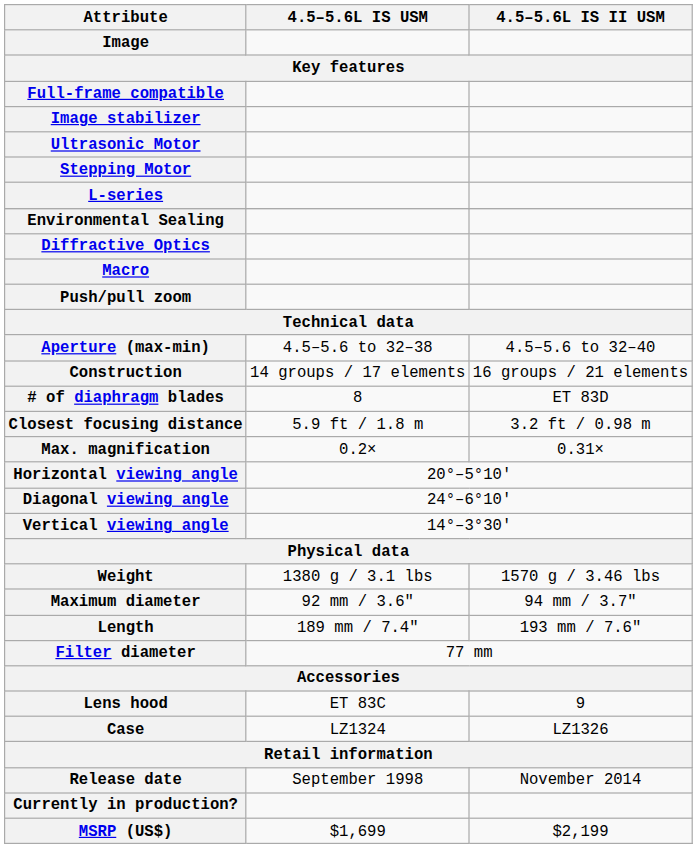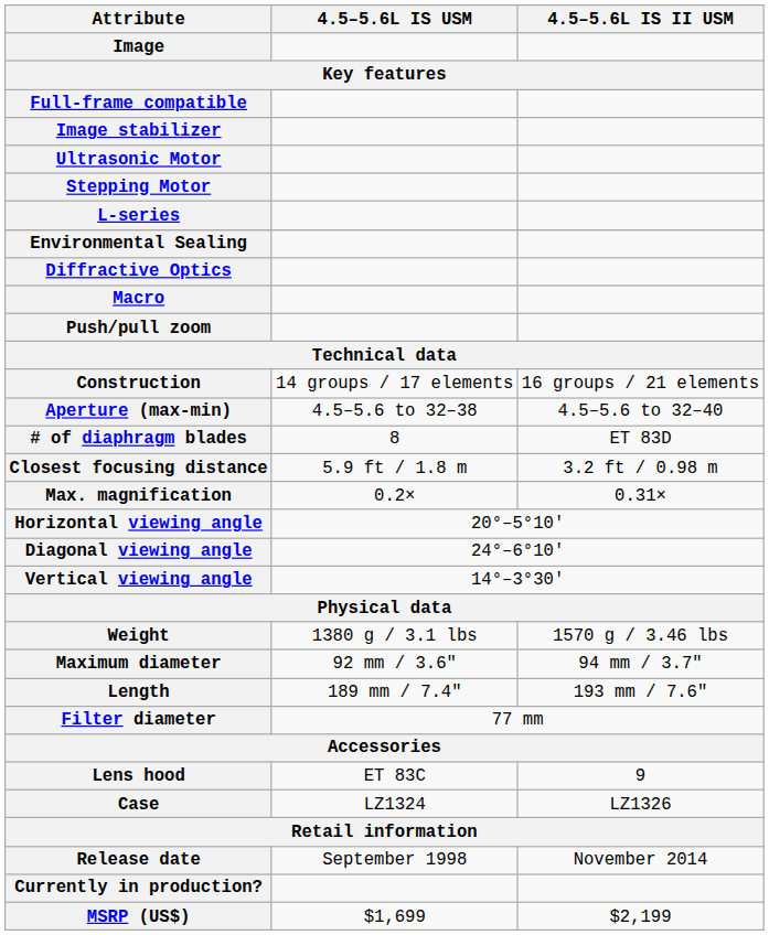rows swapped: Aperture (max-min) <-> Construction
